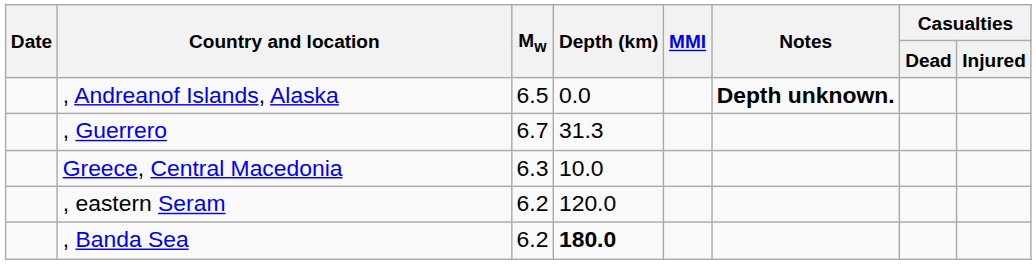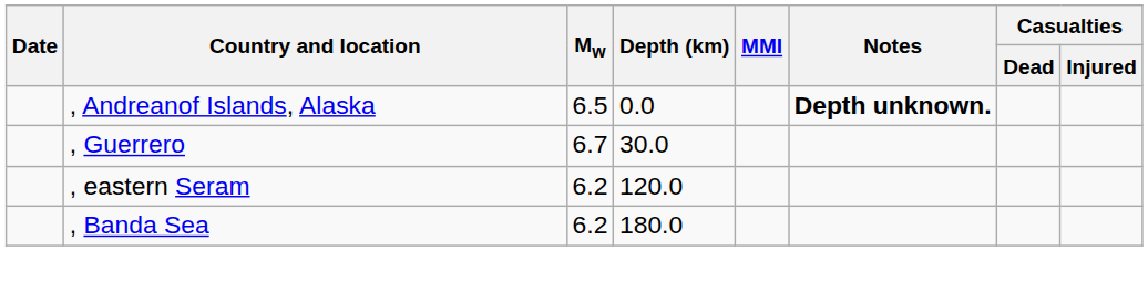, Guerrero | Depth (km): 31.3 -> 30.0
- row: Greece, Central Macedonia | 6.3 | 10.0
, Banda Sea | Depth (km): bold -> normal
